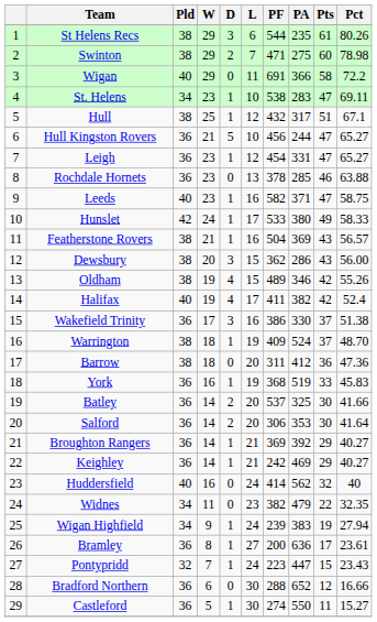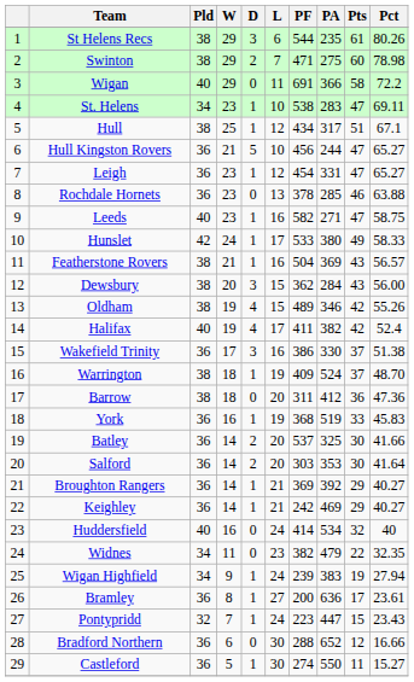Hull | PF: 432 -> 434
Leeds | PA: 371 -> 271
Dewsbury | PA: 286 -> 284
Salford | PF: 306 -> 303
Huddersfield | PA: 562 -> 534
